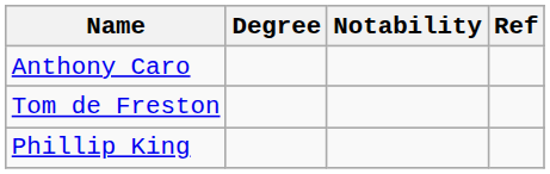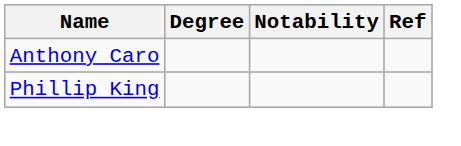- row: Tom de Freston
